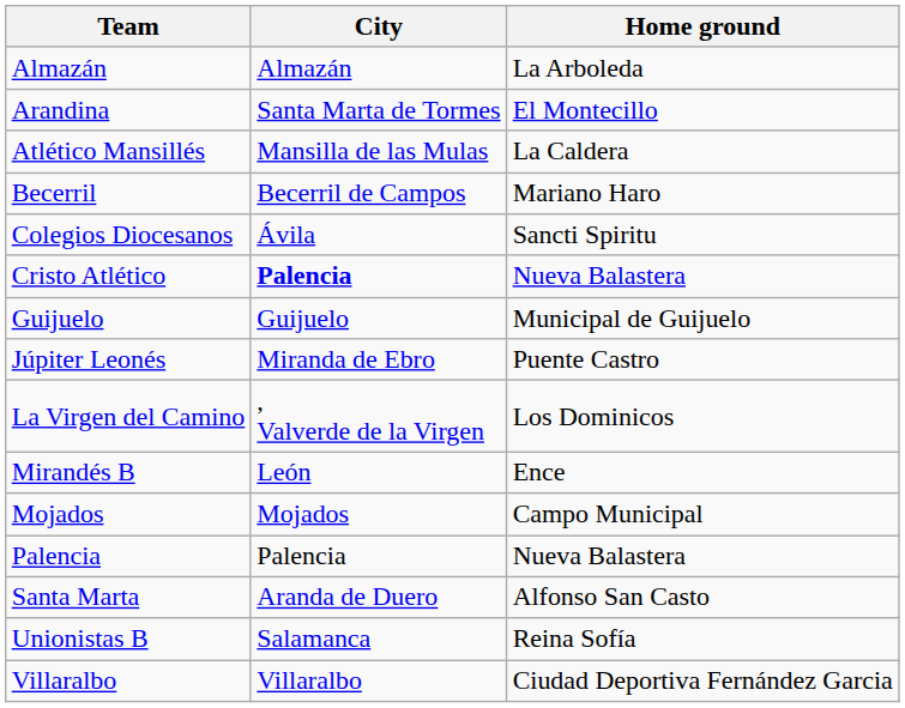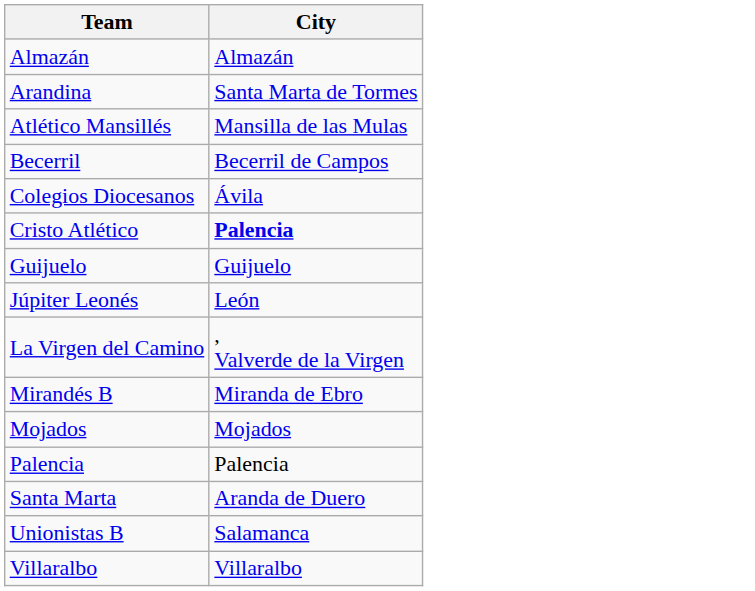- column: Home ground | La Arboleda | El Montecillo | La Caldera | Mariano Haro | Sancti Spiritu | Nueva Balastera | Municipal de Guijuelo | Puente Castro | Los Dominicos | Ence | Campo Municipal | Nueva Balastera | Alfonso San Casto | Reina Sofía | Ciudad Deportiva Fernández Garcia
Júpiter Leonés | City: Miranda de Ebro -> León
Mirandés B | City: León -> Miranda de Ebro
